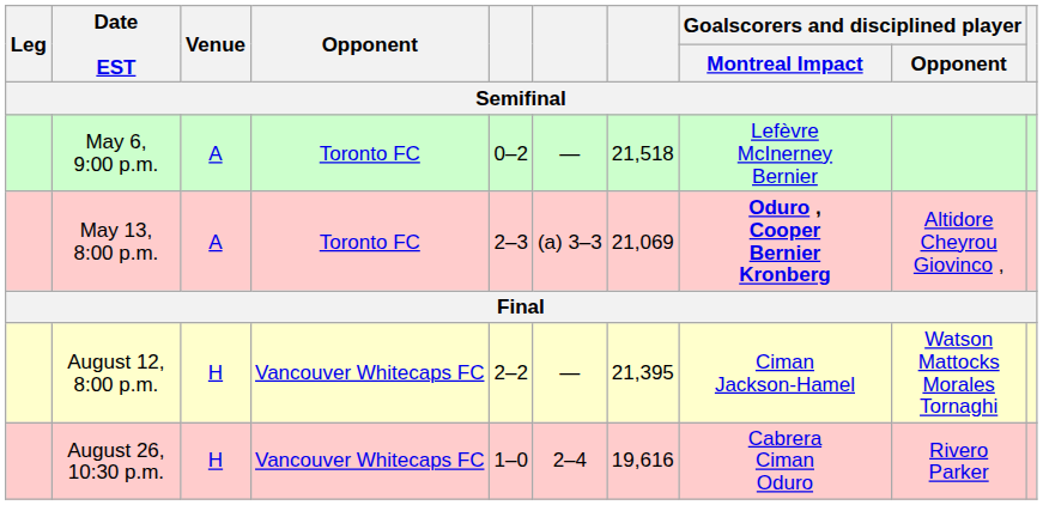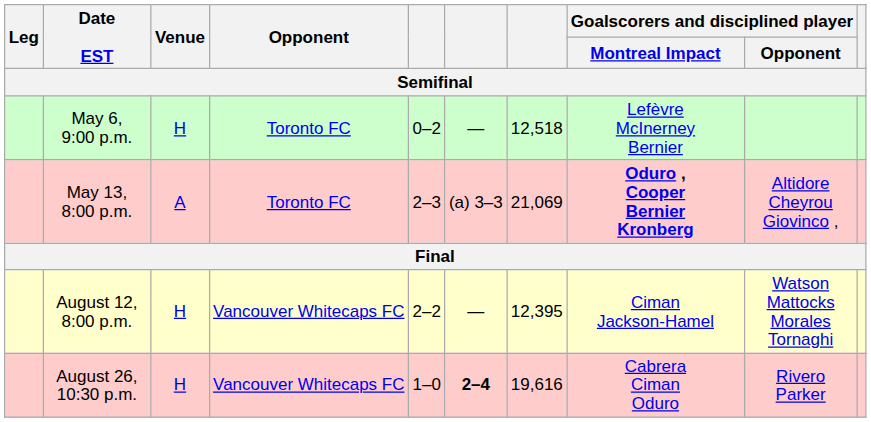May 6, 9:00 p.m. | Venue: A -> H
May 6, 9:00 p.m. | column 7: 21,518 -> 12,518
August 12, 8:00 p.m. | column 7: 21,395 -> 12,395
August 26, 10:30 p.m. | column 6: normal -> bold
